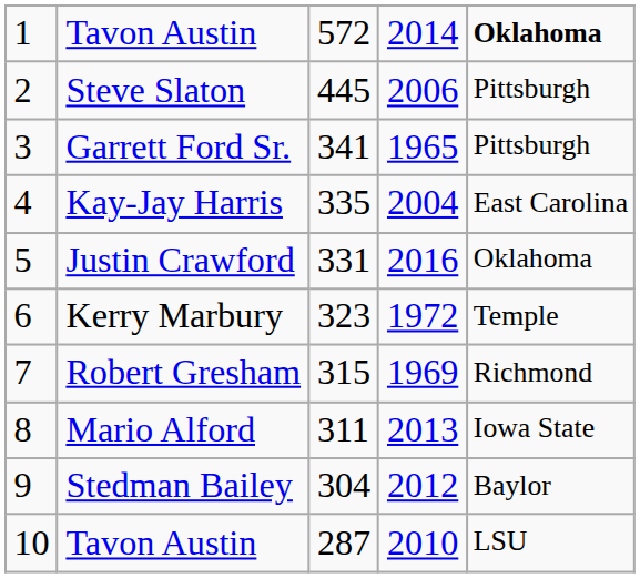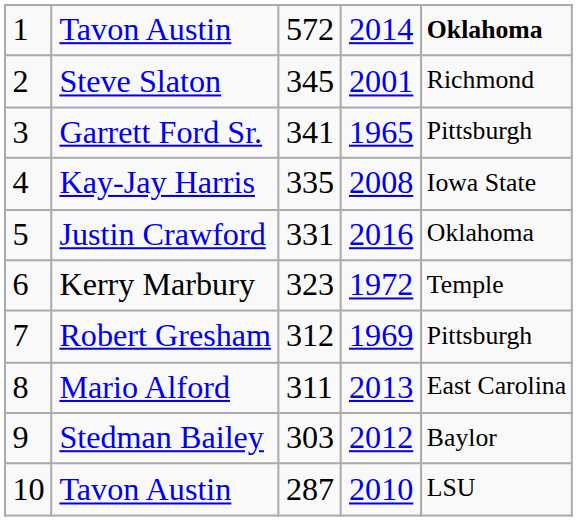Steve Slaton | column 3: 445 -> 345
Steve Slaton | column 4: 2006 -> 2001
Steve Slaton | column 5: Pittsburgh -> Richmond
Kay-Jay Harris | column 4: 2004 -> 2008
Kay-Jay Harris | column 5: East Carolina -> Iowa State
Robert Gresham | column 3: 315 -> 312
Robert Gresham | column 5: Richmond -> Pittsburgh
Mario Alford | column 5: Iowa State -> East Carolina
Stedman Bailey | column 3: 304 -> 303
